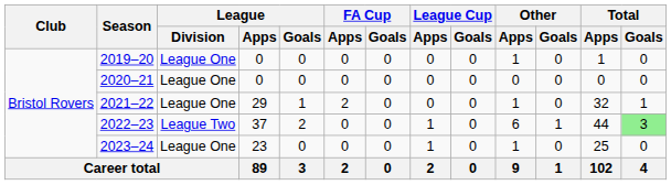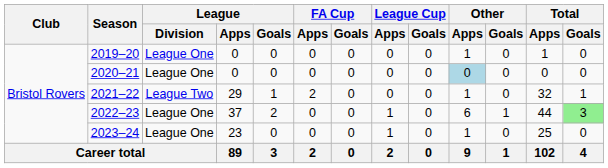2020–21 | Other / Apps: no background -> lightblue background
2021–22 | League / Division: League One -> League Two
2022–23 | League / Division: League Two -> League One
